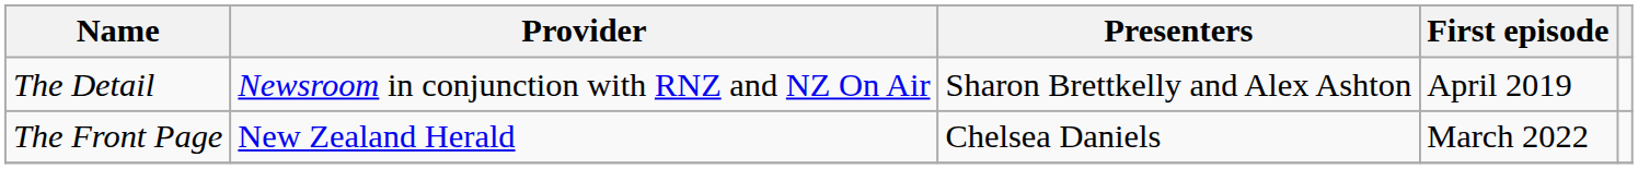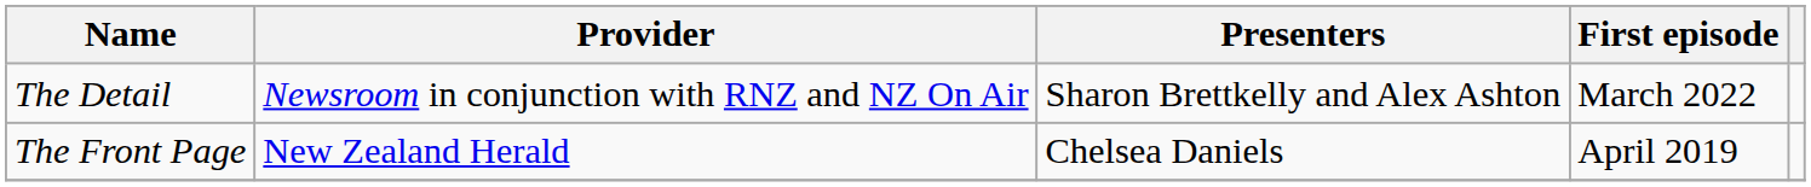The Detail | First episode: April 2019 -> March 2022
The Front Page | First episode: March 2022 -> April 2019
